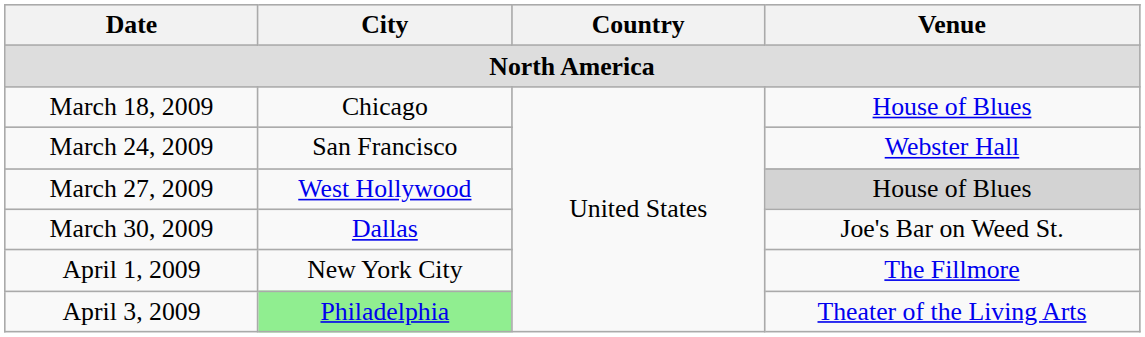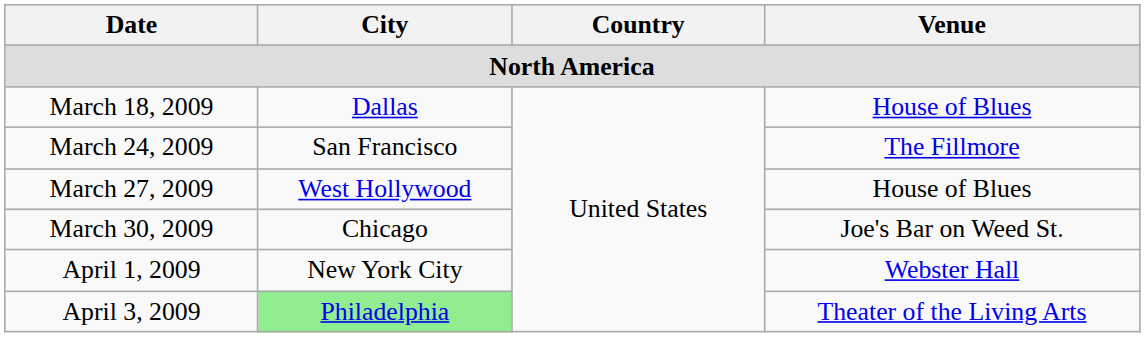March 18, 2009 | City: Chicago -> Dallas
March 24, 2009 | Venue: Webster Hall -> The Fillmore
March 27, 2009 | Venue: lightgrey background -> no background
March 30, 2009 | City: Dallas -> Chicago
April 1, 2009 | Venue: The Fillmore -> Webster Hall
